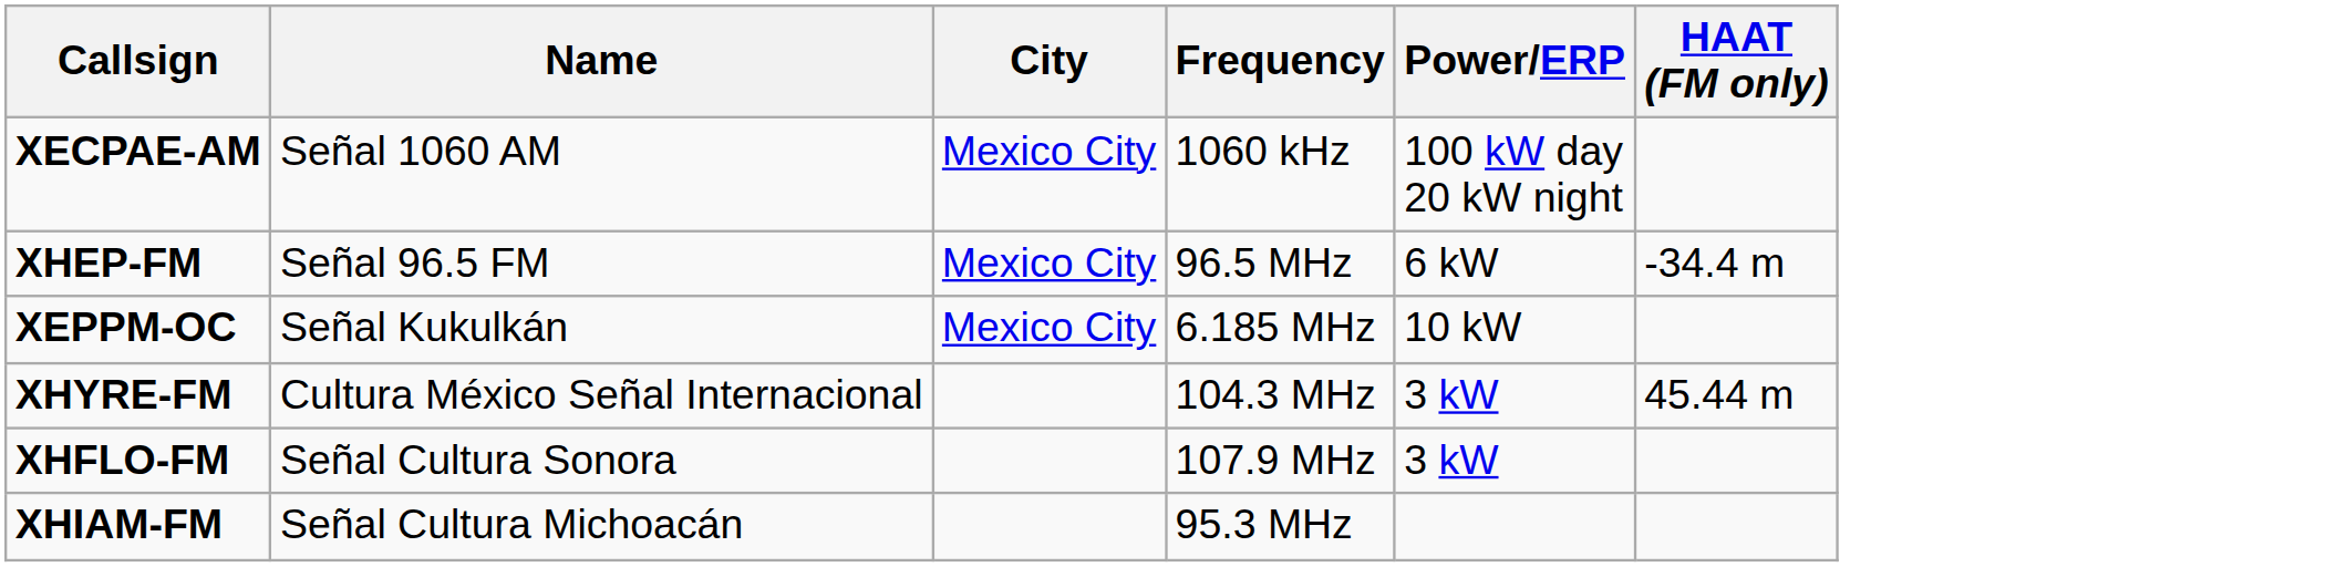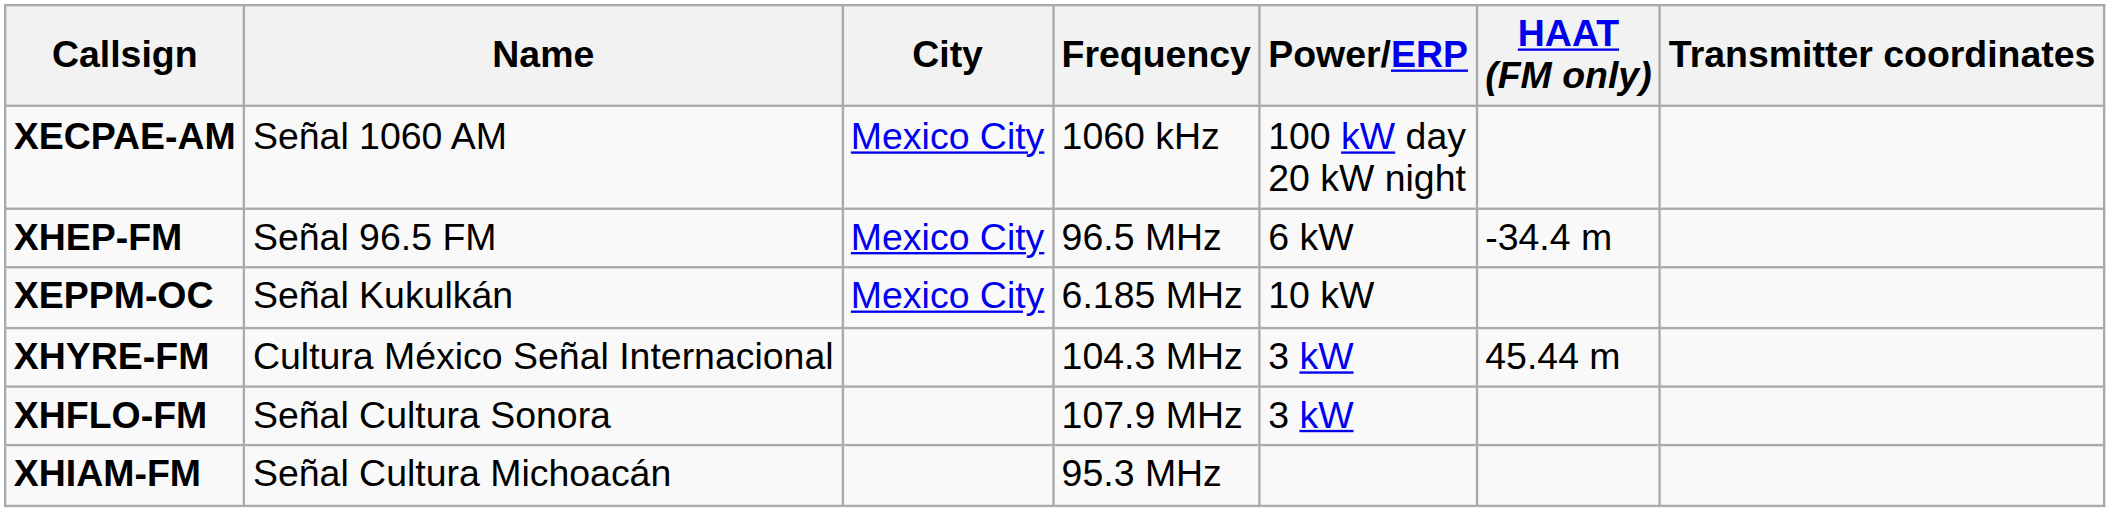+ column: Transmitter coordinates
